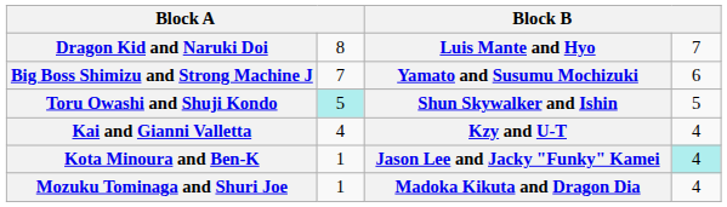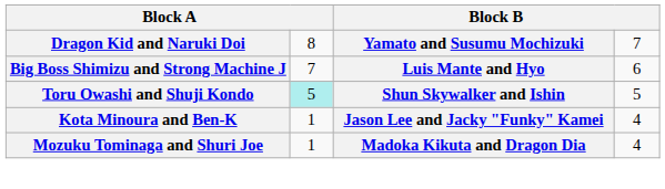Dragon Kid and Naruki Doi | column 3: Luis Mante and Hyo -> Yamato and Susumu Mochizuki
Big Boss Shimizu and Strong Machine J | column 3: Yamato and Susumu Mochizuki -> Luis Mante and Hyo
- row: Kai and Gianni Valletta | 4 | Kzy and U-T | 4
Kota Minoura and Ben-K | column 4: paleturquoise background -> no background
